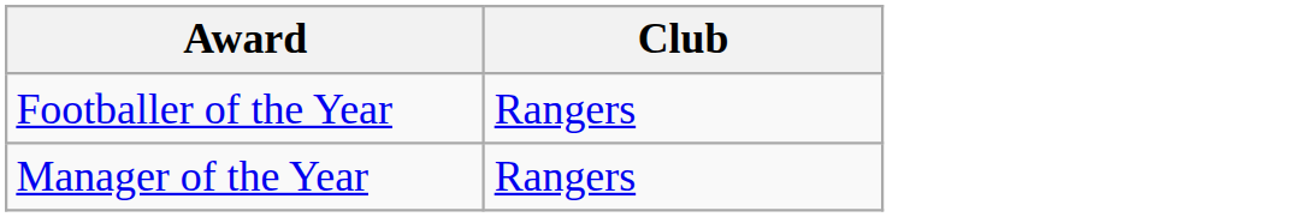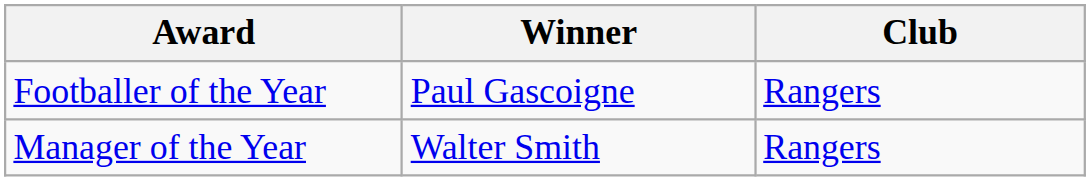+ column: Winner | Paul Gascoigne | Walter Smith
